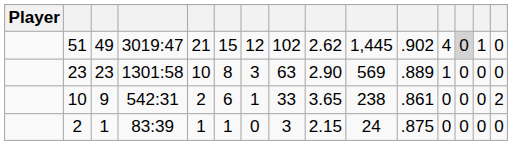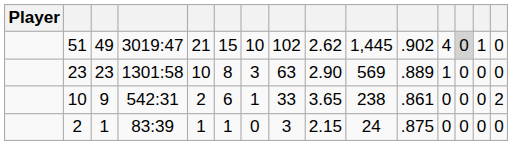51 | column 7: 12 -> 10
